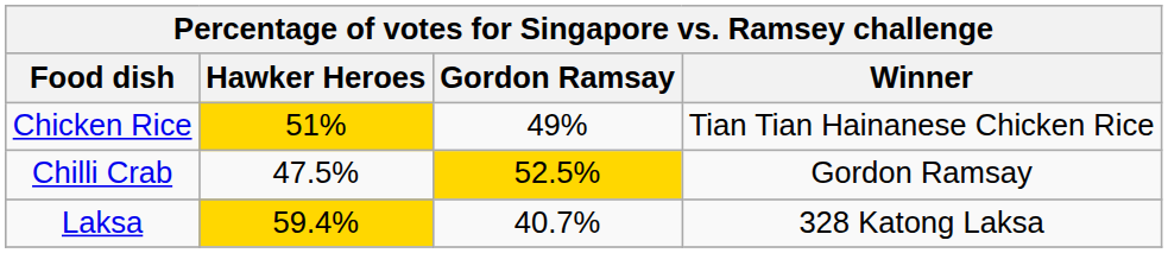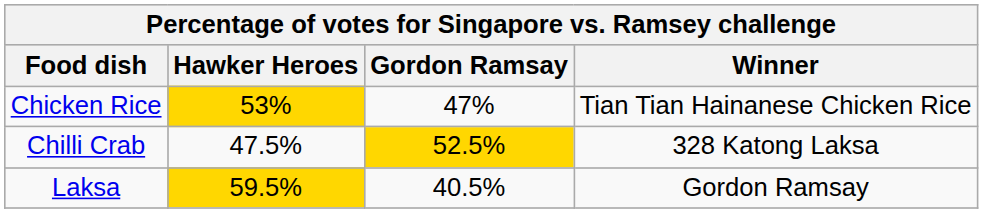Chicken Rice | Hawker Heroes: 51% -> 53%
Chicken Rice | Gordon Ramsay: 49% -> 47%
Chilli Crab | Winner: Gordon Ramsay -> 328 Katong Laksa
Laksa | Hawker Heroes: 59.4% -> 59.5%
Laksa | Gordon Ramsay: 40.7% -> 40.5%
Laksa | Winner: 328 Katong Laksa -> Gordon Ramsay
